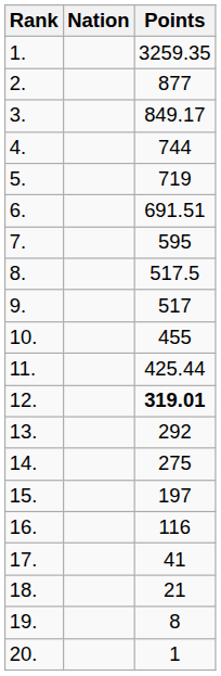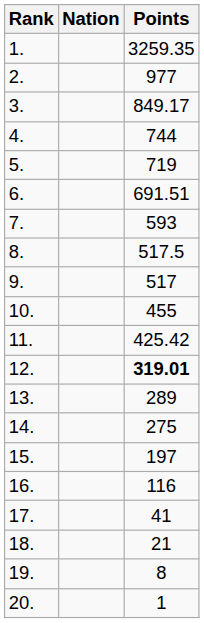2. | Points: 877 -> 977
7. | Points: 595 -> 593
11. | Points: 425.44 -> 425.42
13. | Points: 292 -> 289
